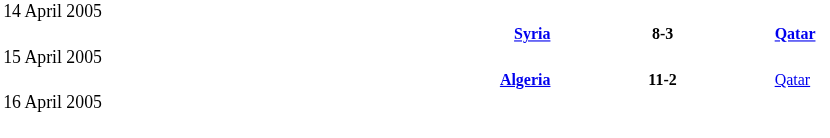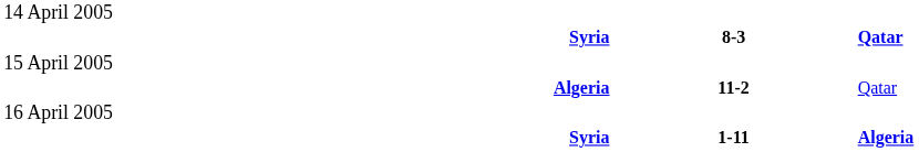+ row: Syria | 1-11 | Algeria
